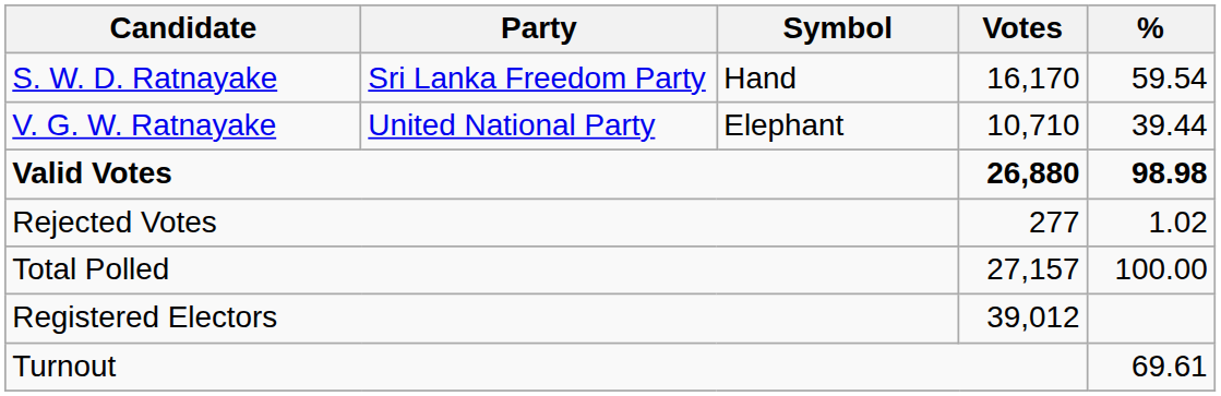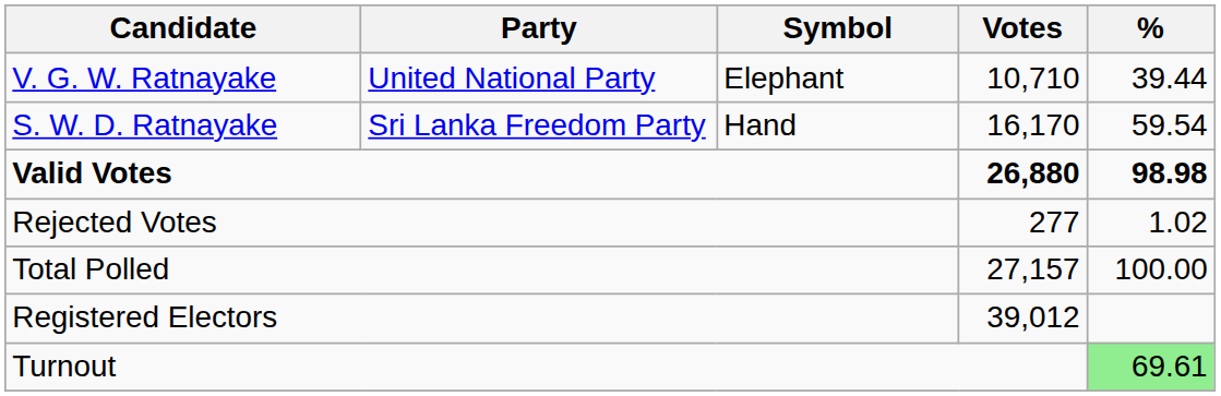rows swapped: S. W. D. Ratnayake <-> V. G. W. Ratnayake
Turnout | %: no background -> lightgreen background
